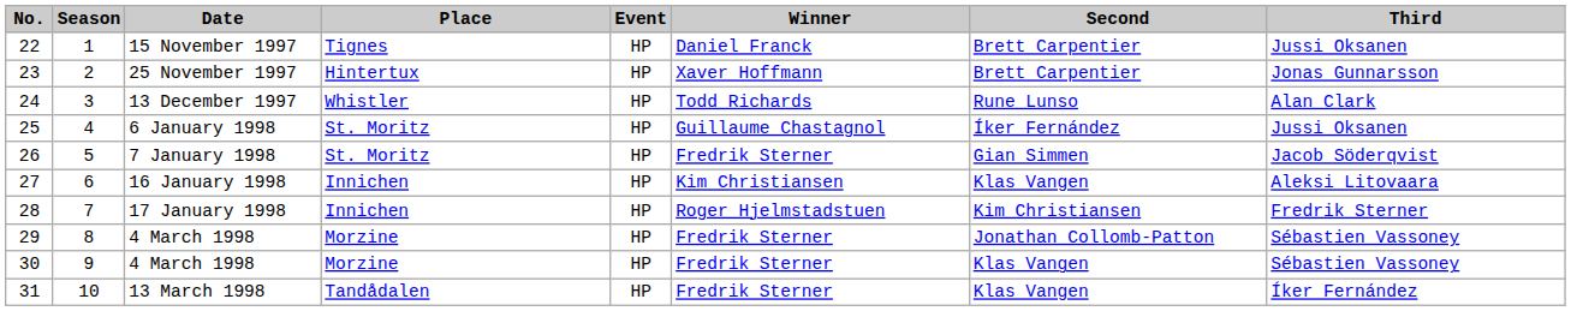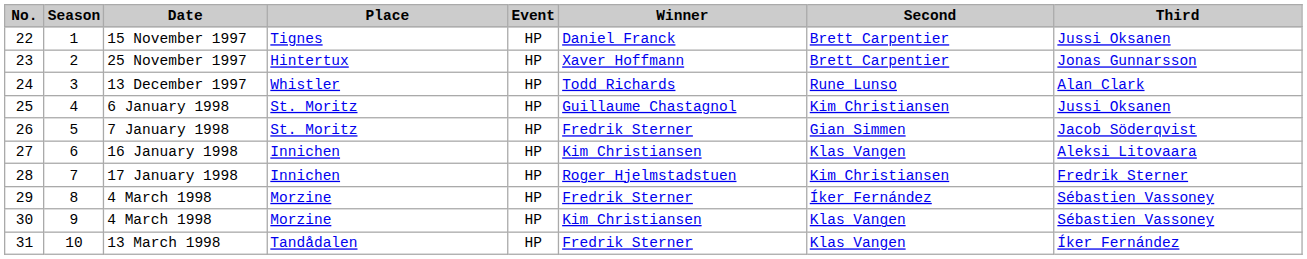6 January 1998 | Second: Íker Fernández -> Kim Christiansen
29 / 4 March 1998 | Second: Jonathan Collomb-Patton -> Íker Fernández
30 / 4 March 1998 | Winner: Fredrik Sterner -> Kim Christiansen
